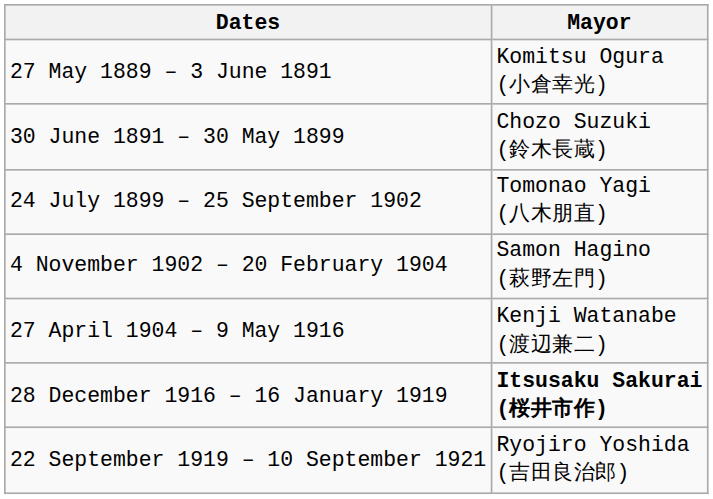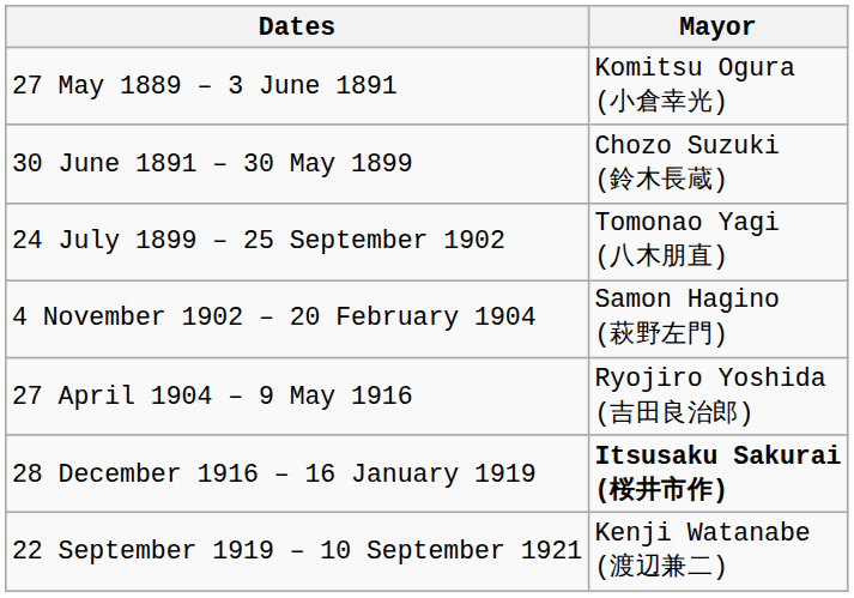27 April 1904 – 9 May 1916 | Mayor: Kenji Watanabe (渡辺兼二) -> Ryojiro Yoshida (吉田良治郎)
22 September 1919 – 10 September 1921 | Mayor: Ryojiro Yoshida (吉田良治郎) -> Kenji Watanabe (渡辺兼二)
